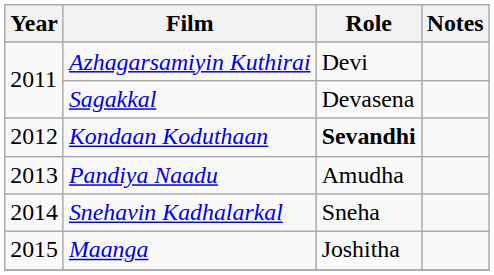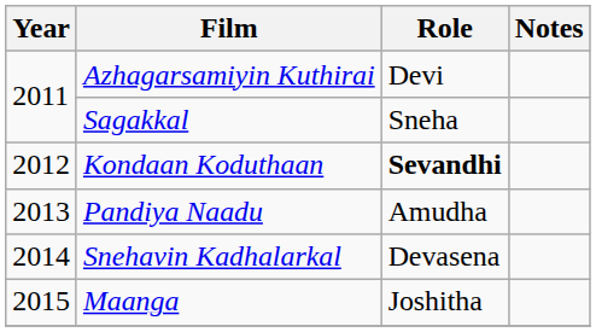Sagakkal | Role: Devasena -> Sneha
Snehavin Kadhalarkal | Role: Sneha -> Devasena
